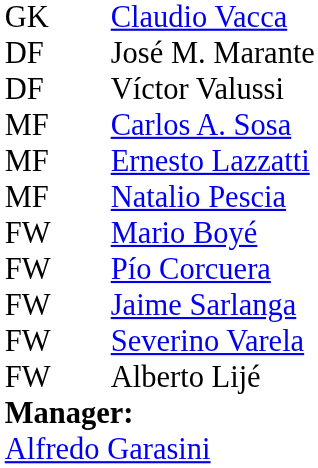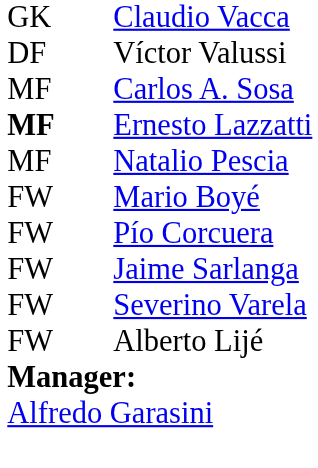- row: DF | José M. Marante
Ernesto Lazzatti | column 1: normal -> bold
